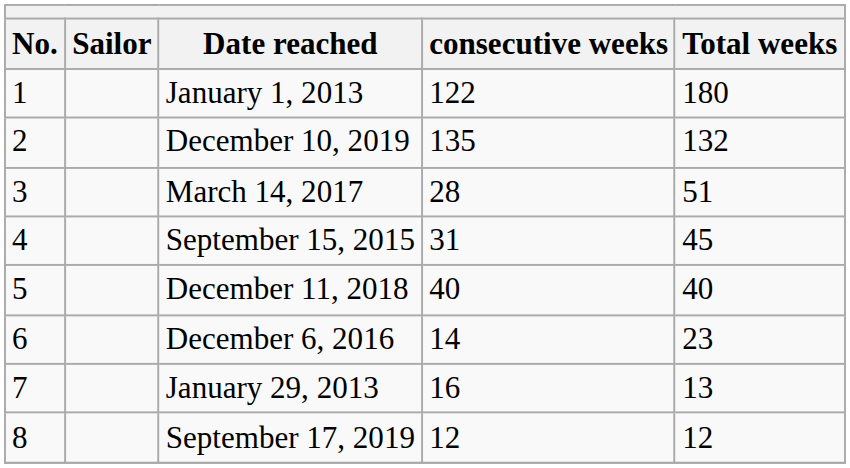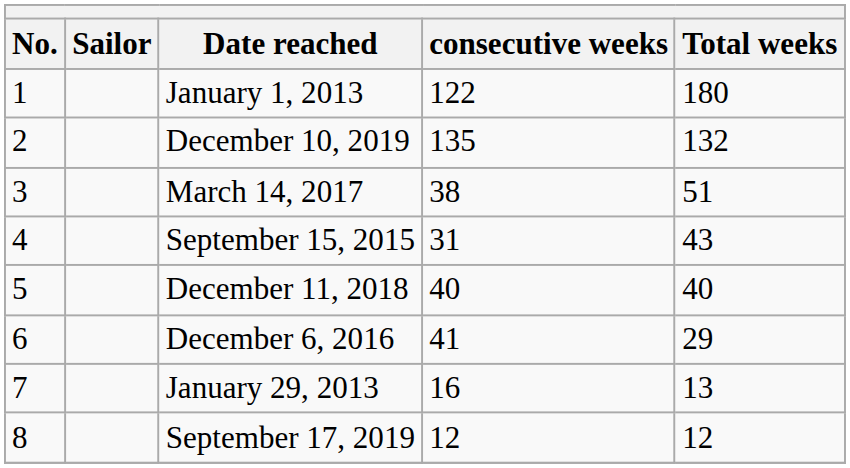March 14, 2017 | consecutive weeks: 28 -> 38
September 15, 2015 | Total weeks: 45 -> 43
December 6, 2016 | consecutive weeks: 14 -> 41
December 6, 2016 | Total weeks: 23 -> 29
